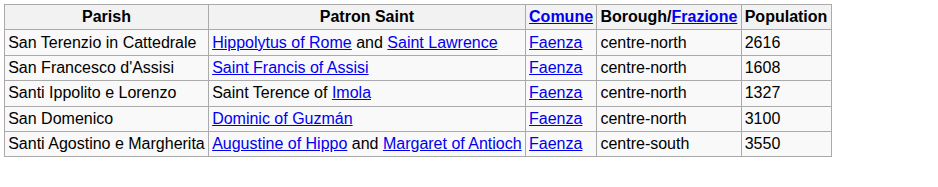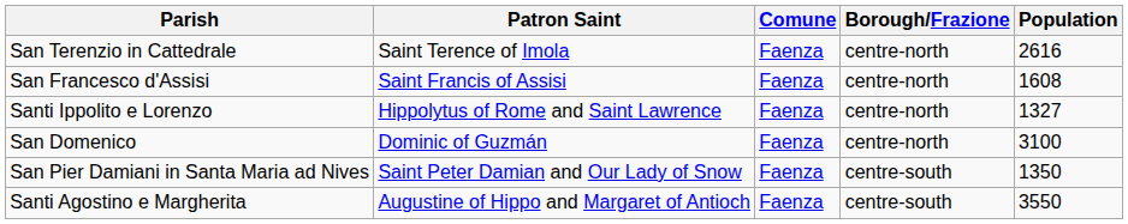San Terenzio in Cattedrale | Patron Saint: Hippolytus of Rome and Saint Lawrence -> Saint Terence of Imola
Santi Ippolito e Lorenzo | Patron Saint: Saint Terence of Imola -> Hippolytus of Rome and Saint Lawrence
+ row: San Pier Damiani in Santa Maria ad Nives | Saint Peter Damian and Our Lady of Snow | Faenza | centre-south | 1350
